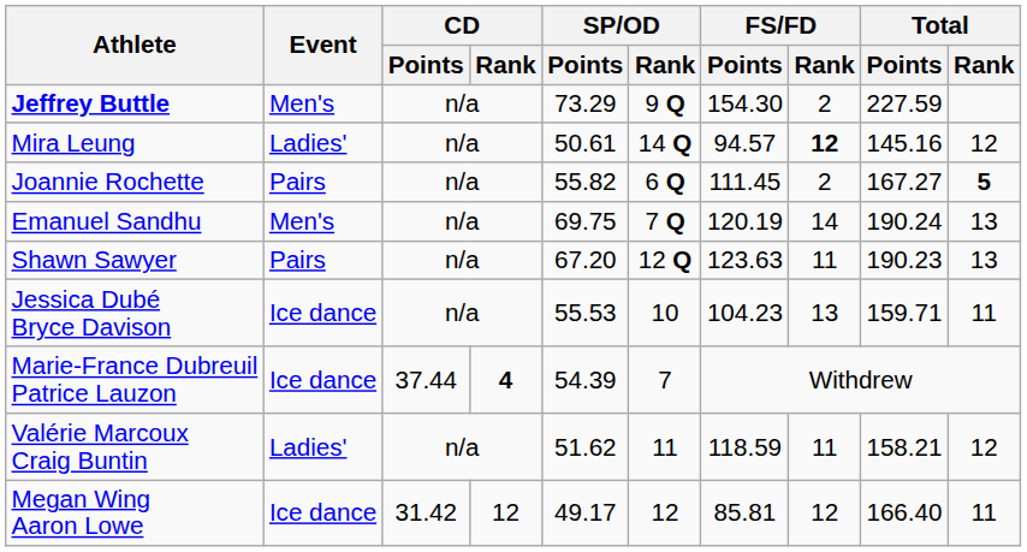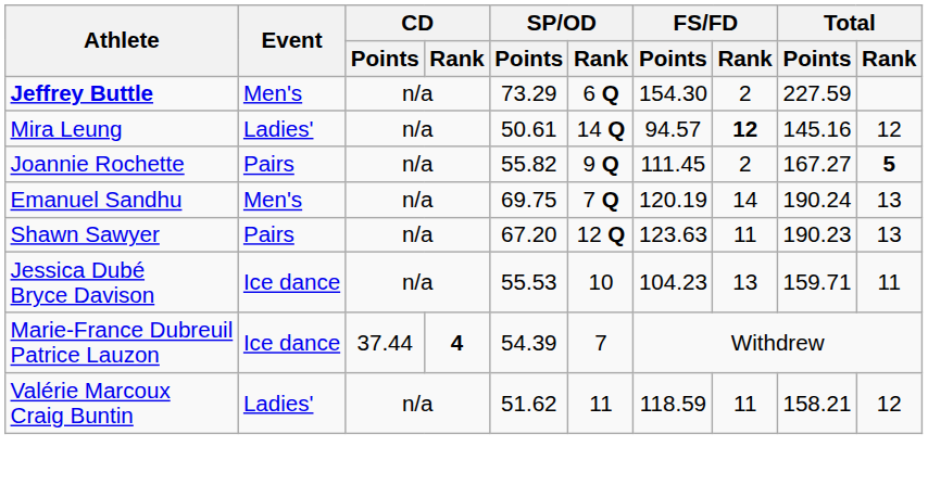Jeffrey Buttle | SP/OD / Rank: 9 Q -> 6 Q
Joannie Rochette | SP/OD / Rank: 6 Q -> 9 Q
- row: Megan Wing Aaron Lowe | Ice dance | 31.42 | 12 | 49.17 | 12 | 85.81 | 12 | 166.40 | 11
